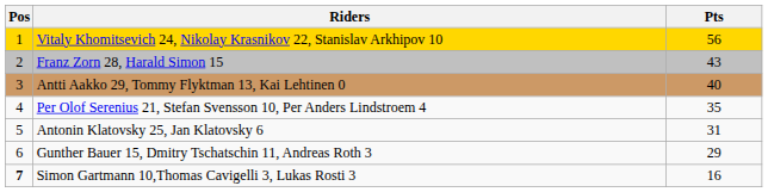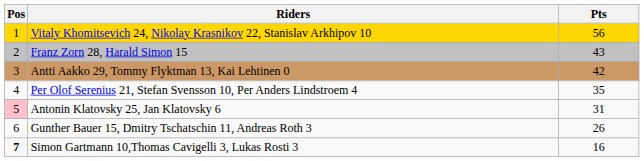Antti Aakko 29, Tommy Flyktman 13, Kai Lehtinen 0 | Pts: 40 -> 42
Antonin Klatovsky 25, Jan Klatovsky 6 | Pos: no background -> pink background
Gunther Bauer 15, Dmitry Tschatschin 11, Andreas Roth 3 | Pts: 29 -> 26
